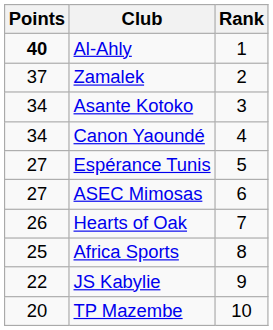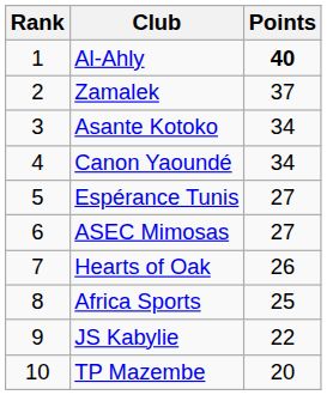columns swapped: Rank <-> Points
